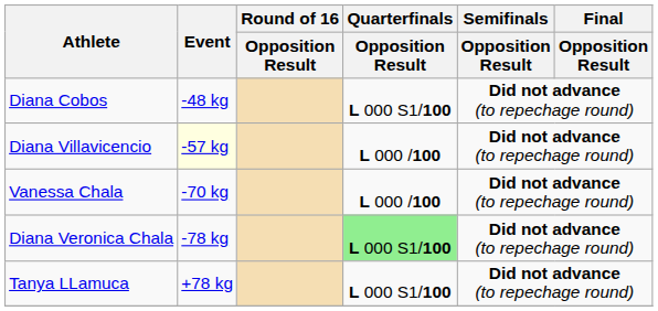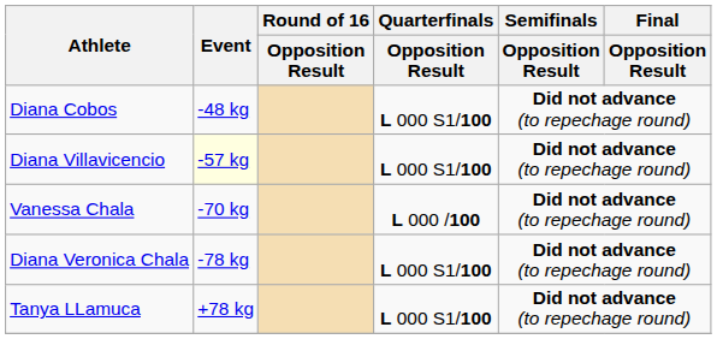Diana Villavicencio | Quarterfinals / Opposition Result: L 000 /100 -> L 000 S1/100
Diana Veronica Chala | Quarterfinals / Opposition Result: lightgreen background -> no background
